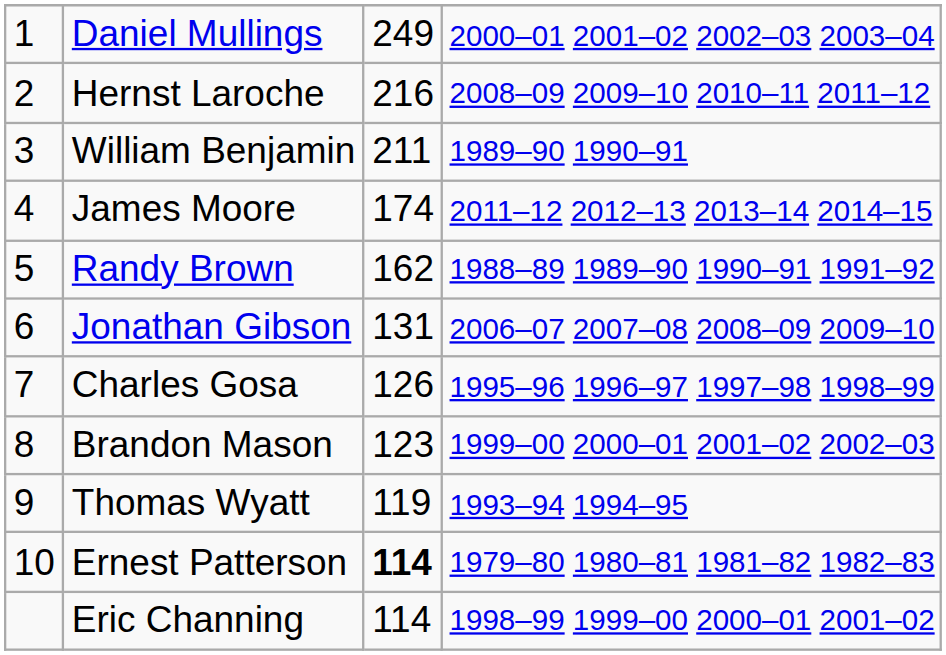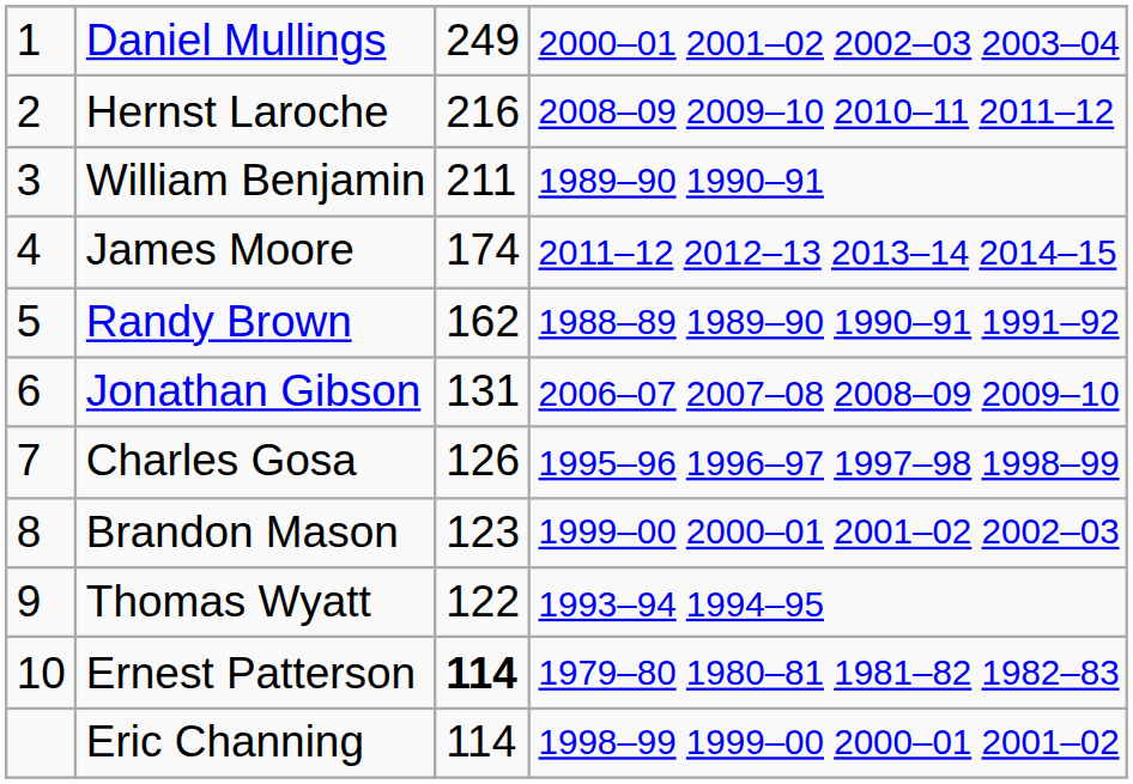Thomas Wyatt | column 3: 119 -> 122
